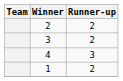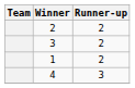rows swapped: 4 <-> 1
